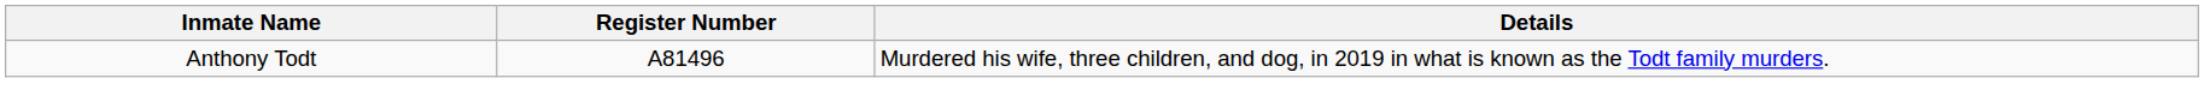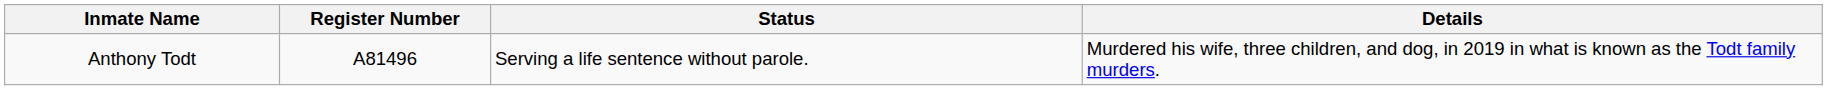+ column: Status | Serving a life sentence without parole.
